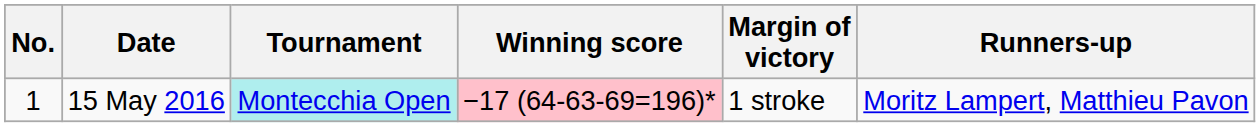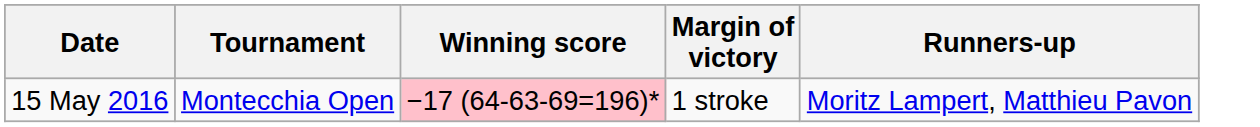- column: No. | 1
15 May 2016 | Tournament: paleturquoise background -> no background
